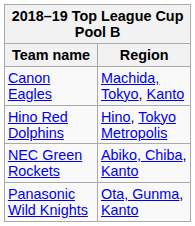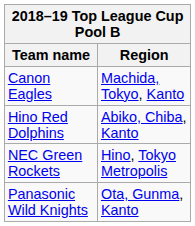Hino Red Dolphins | Region: Hino, Tokyo Metropolis -> Abiko, Chiba, Kanto
NEC Green Rockets | Region: Abiko, Chiba, Kanto -> Hino, Tokyo Metropolis
